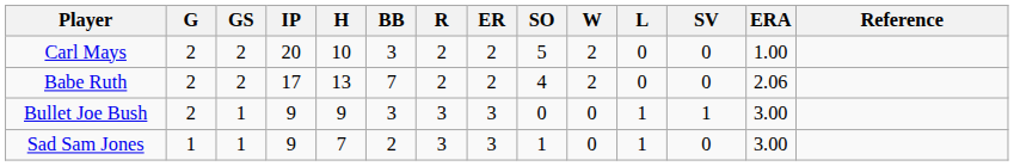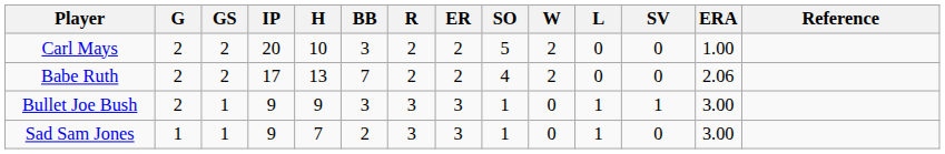Bullet Joe Bush | SO: 0 -> 1
